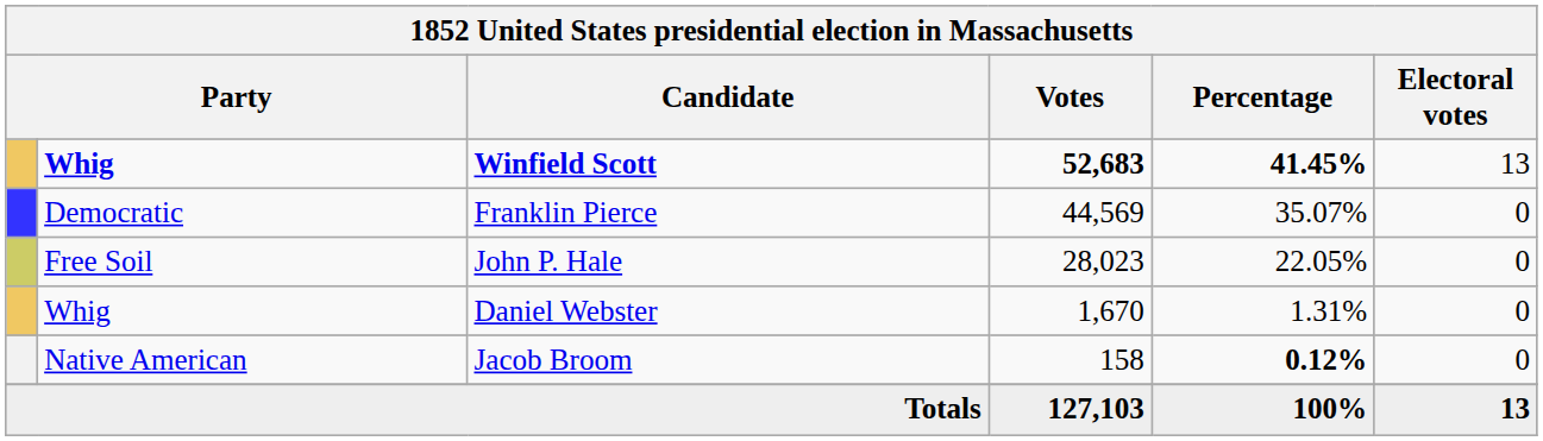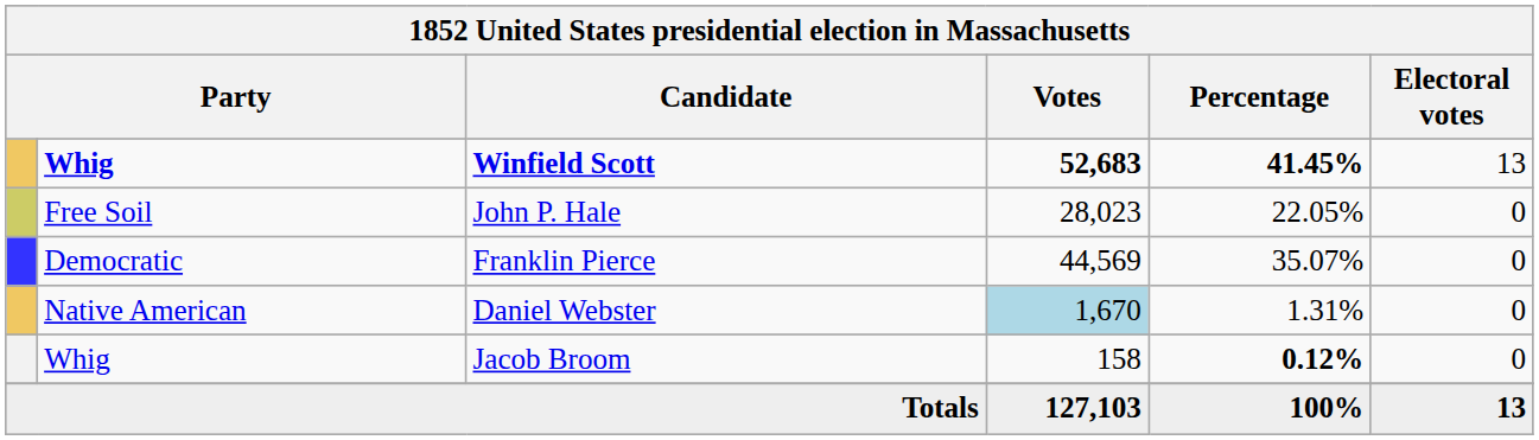rows swapped: Franklin Pierce <-> John P. Hale
Daniel Webster | column 2: Whig -> Native American
Daniel Webster | Votes: no background -> lightblue background
Jacob Broom | column 2: Native American -> Whig
